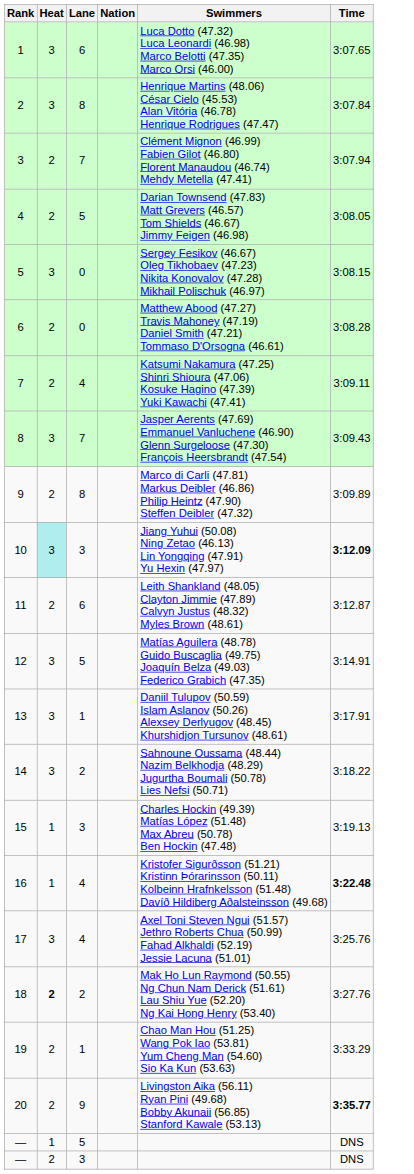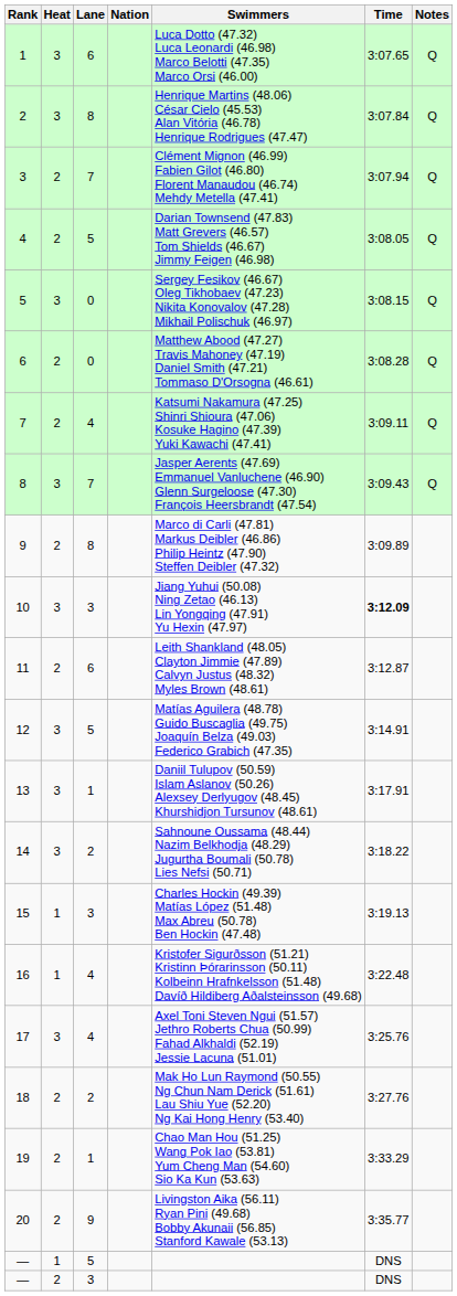+ column: Notes | Q | Q | Q | Q | Q | Q | Q | Q
10 | Heat: paleturquoise background -> no background
16 | Time: bold -> normal
18 | Heat: bold -> normal
20 | Time: bold -> normal
